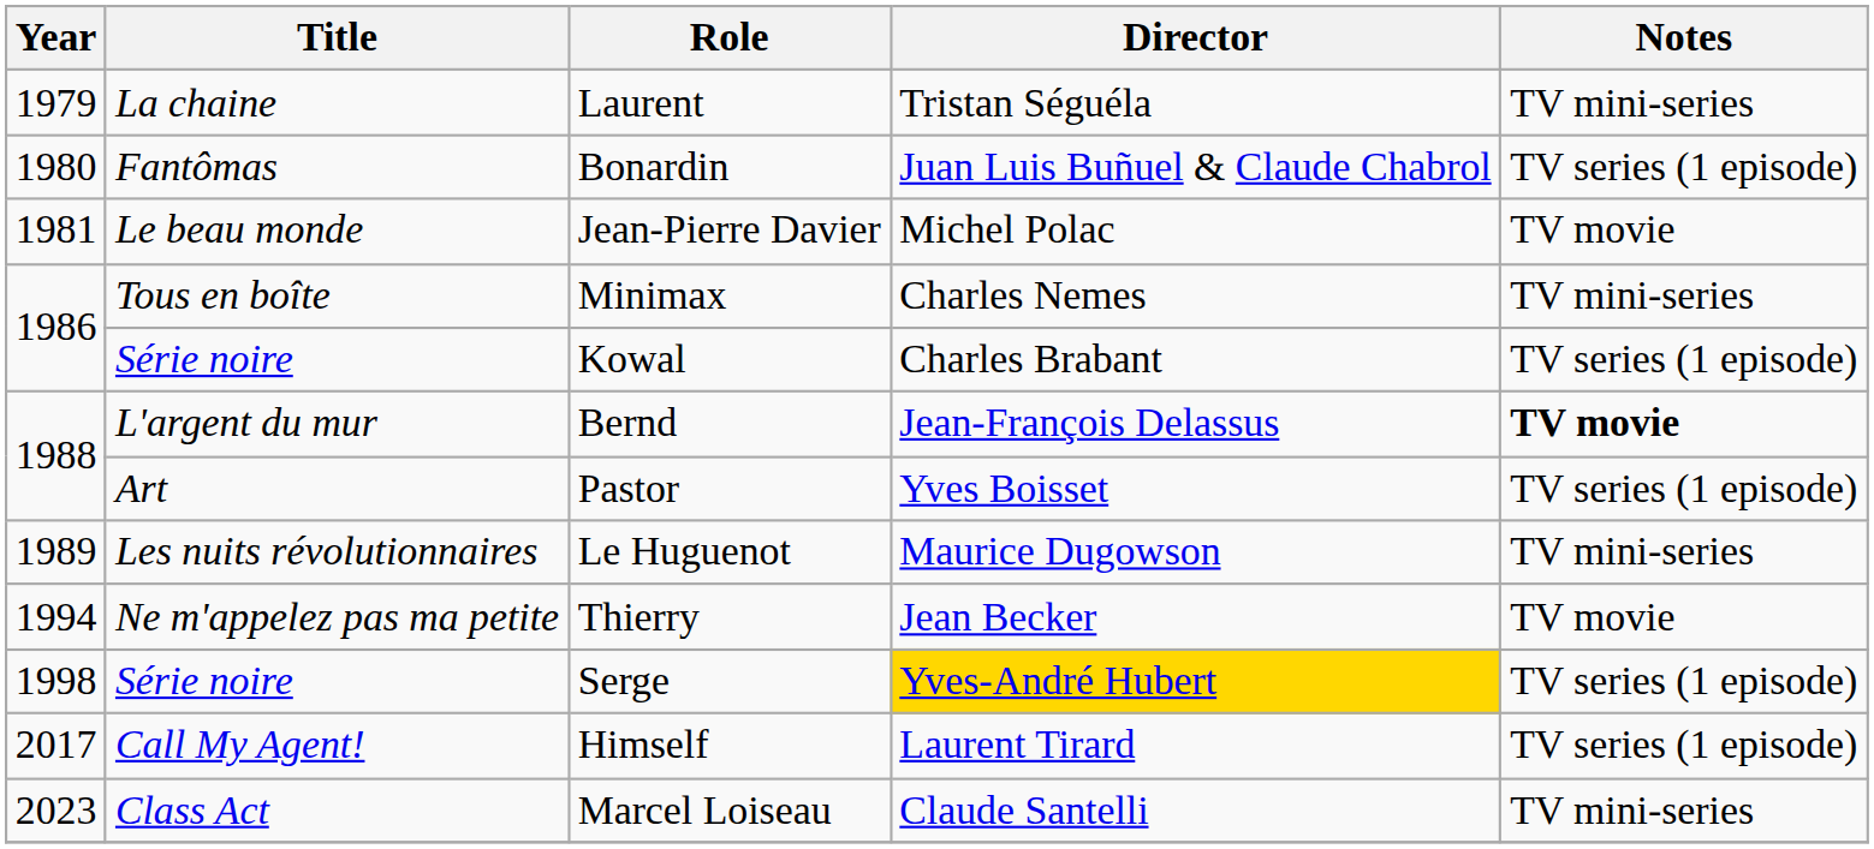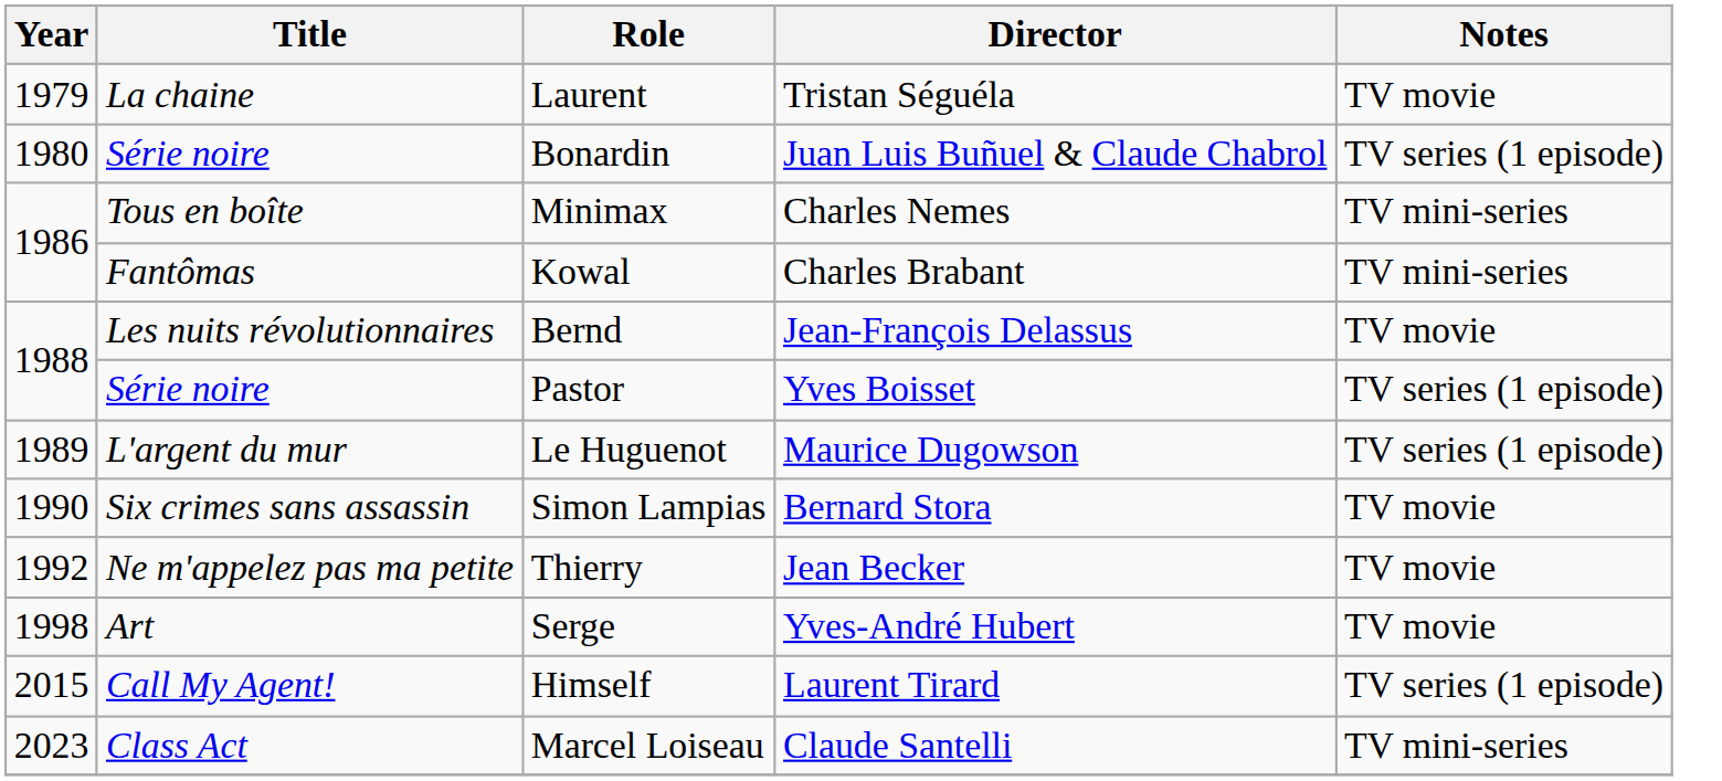Laurent | Notes: TV mini-series -> TV movie
Bonardin | Title: Fantômas -> Série noire
- row: 1981 | Le beau monde | Jean-Pierre Davier | Michel Polac | TV movie
Kowal | Title: Série noire -> Fantômas
Kowal | Notes: TV series (1 episode) -> TV mini-series
Bernd | Title: L'argent du mur -> Les nuits révolutionnaires
Bernd | Notes: bold -> normal
Pastor | Title: Art -> Série noire
Le Huguenot | Title: Les nuits révolutionnaires -> L'argent du mur
Le Huguenot | Notes: TV mini-series -> TV series (1 episode)
+ row: 1990 | Six crimes sans assassin | Simon Lampias | Bernard Stora | TV movie
Thierry | Year: 1994 -> 1992
Serge | Title: Série noire -> Art
Serge | Director: gold background -> no background
Serge | Notes: TV series (1 episode) -> TV movie
Himself | Year: 2017 -> 2015
